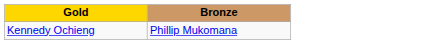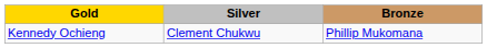+ column: Silver | Clement Chukwu
